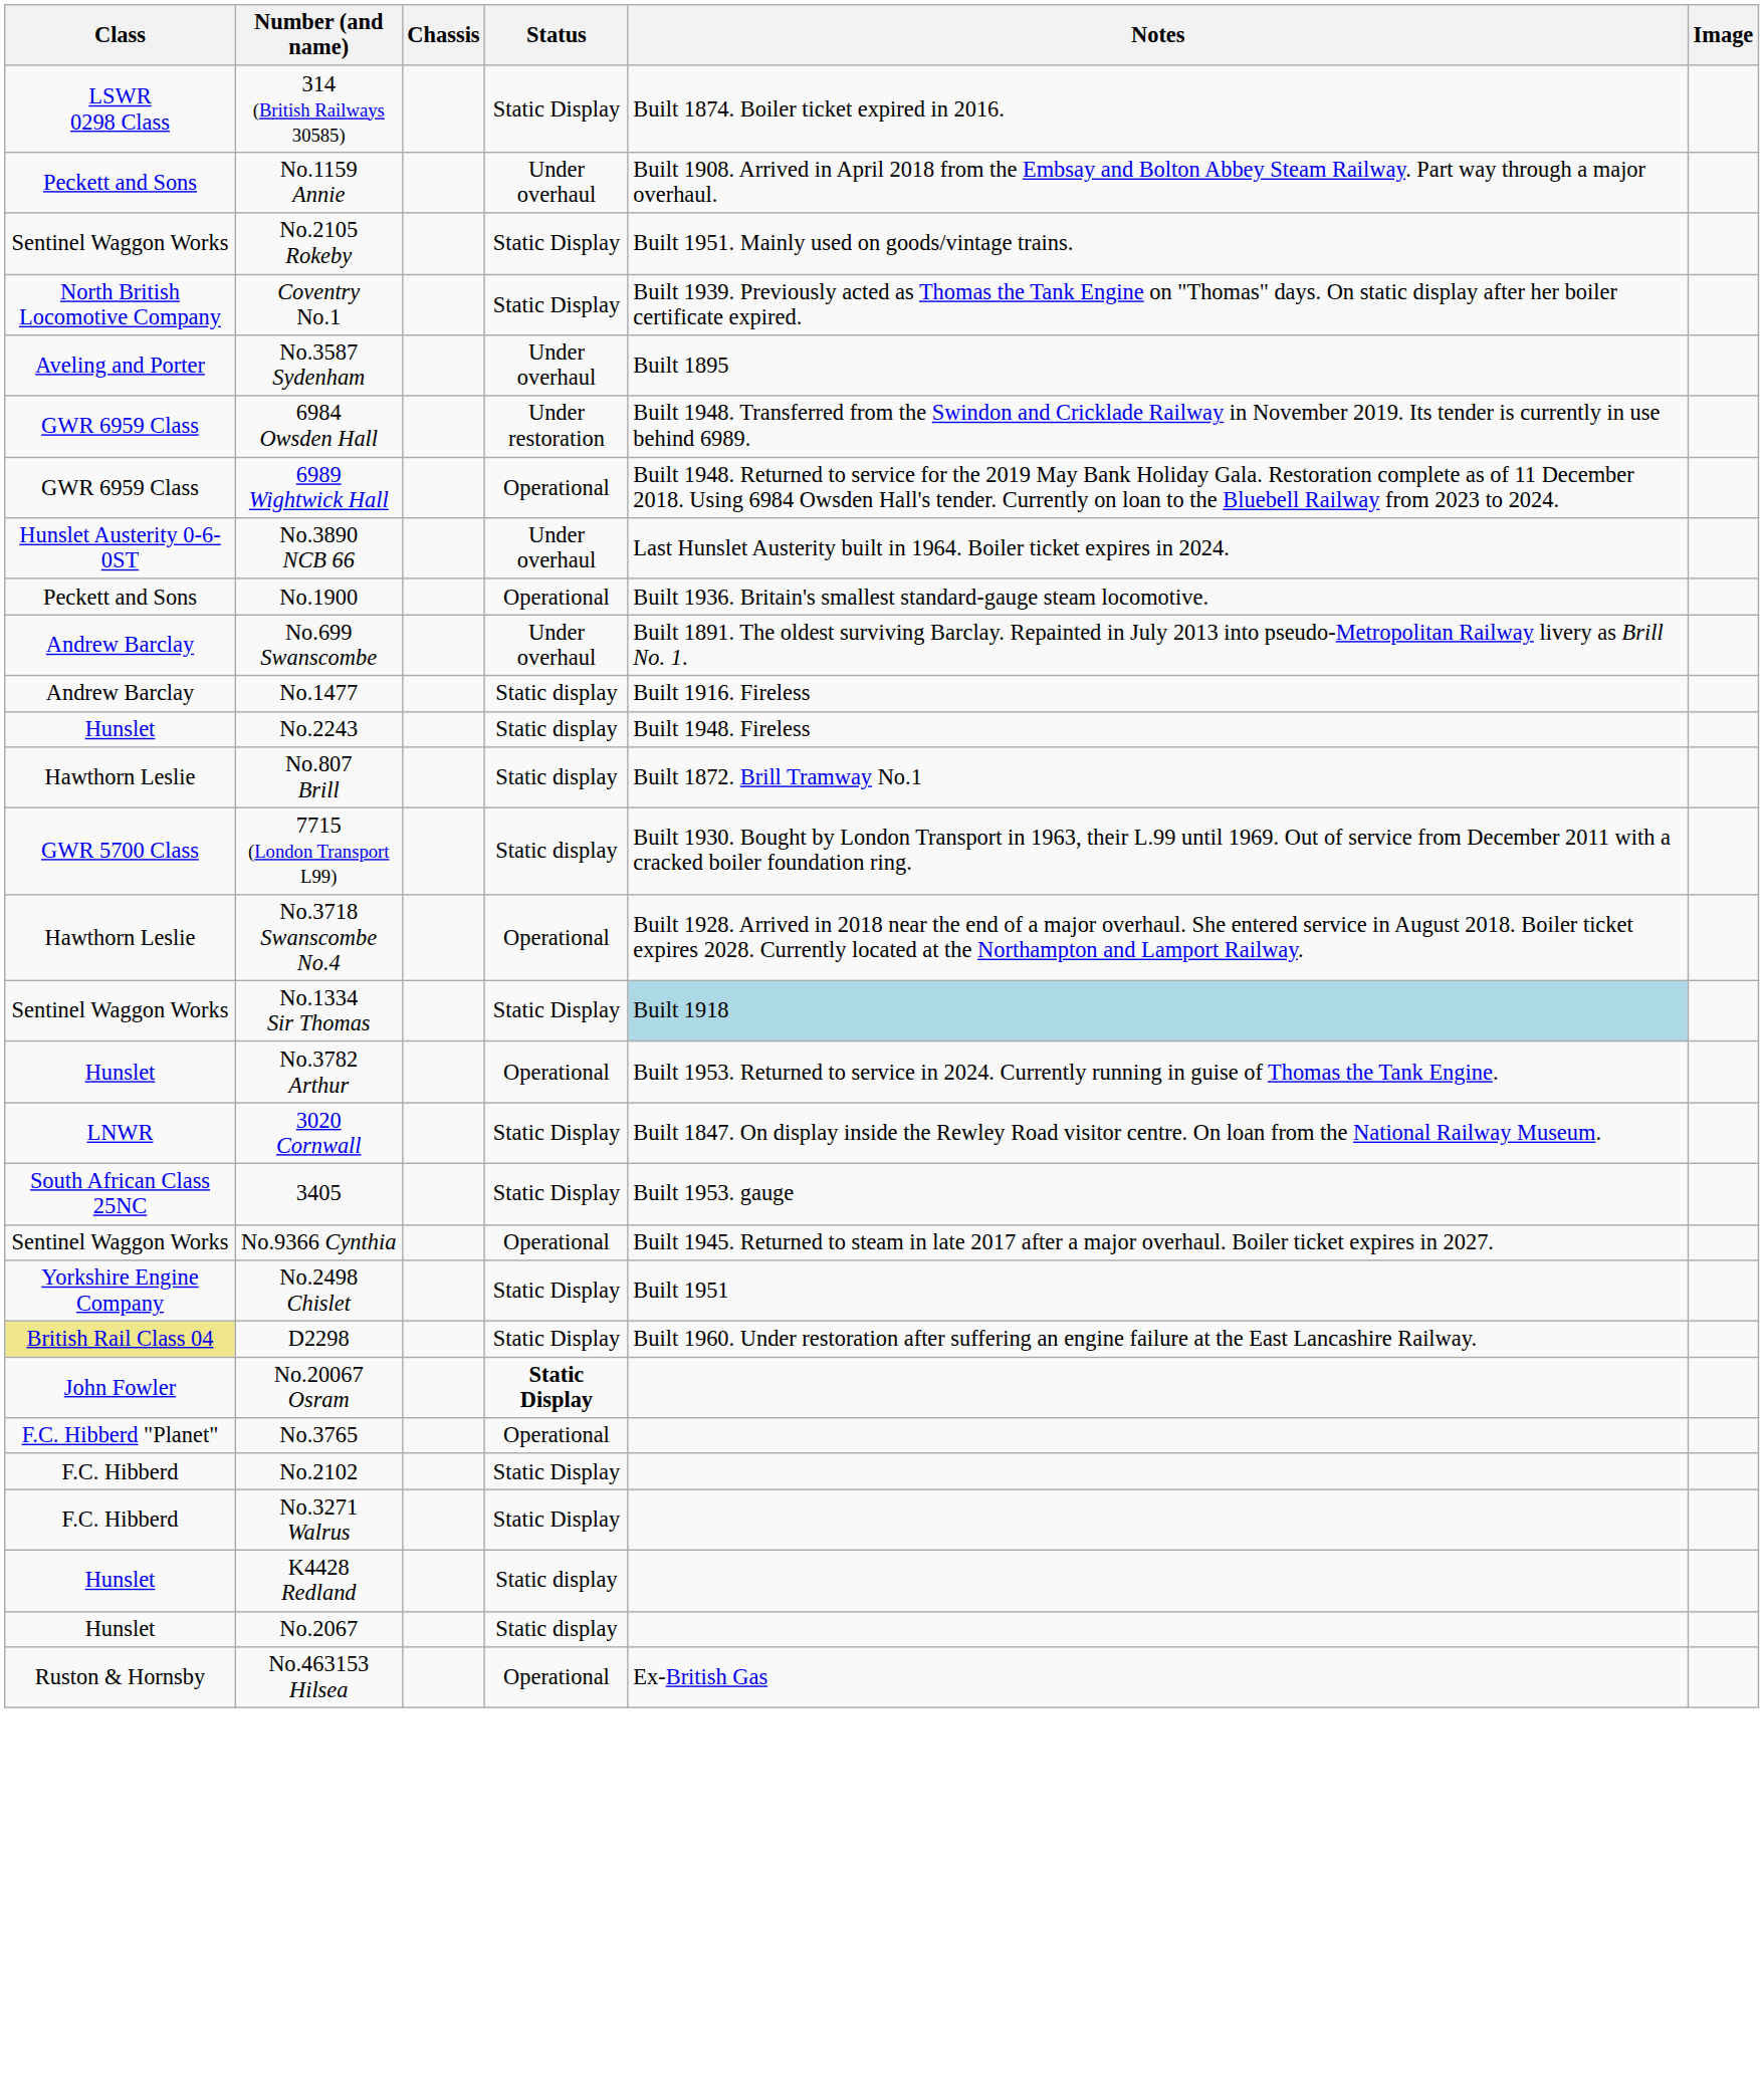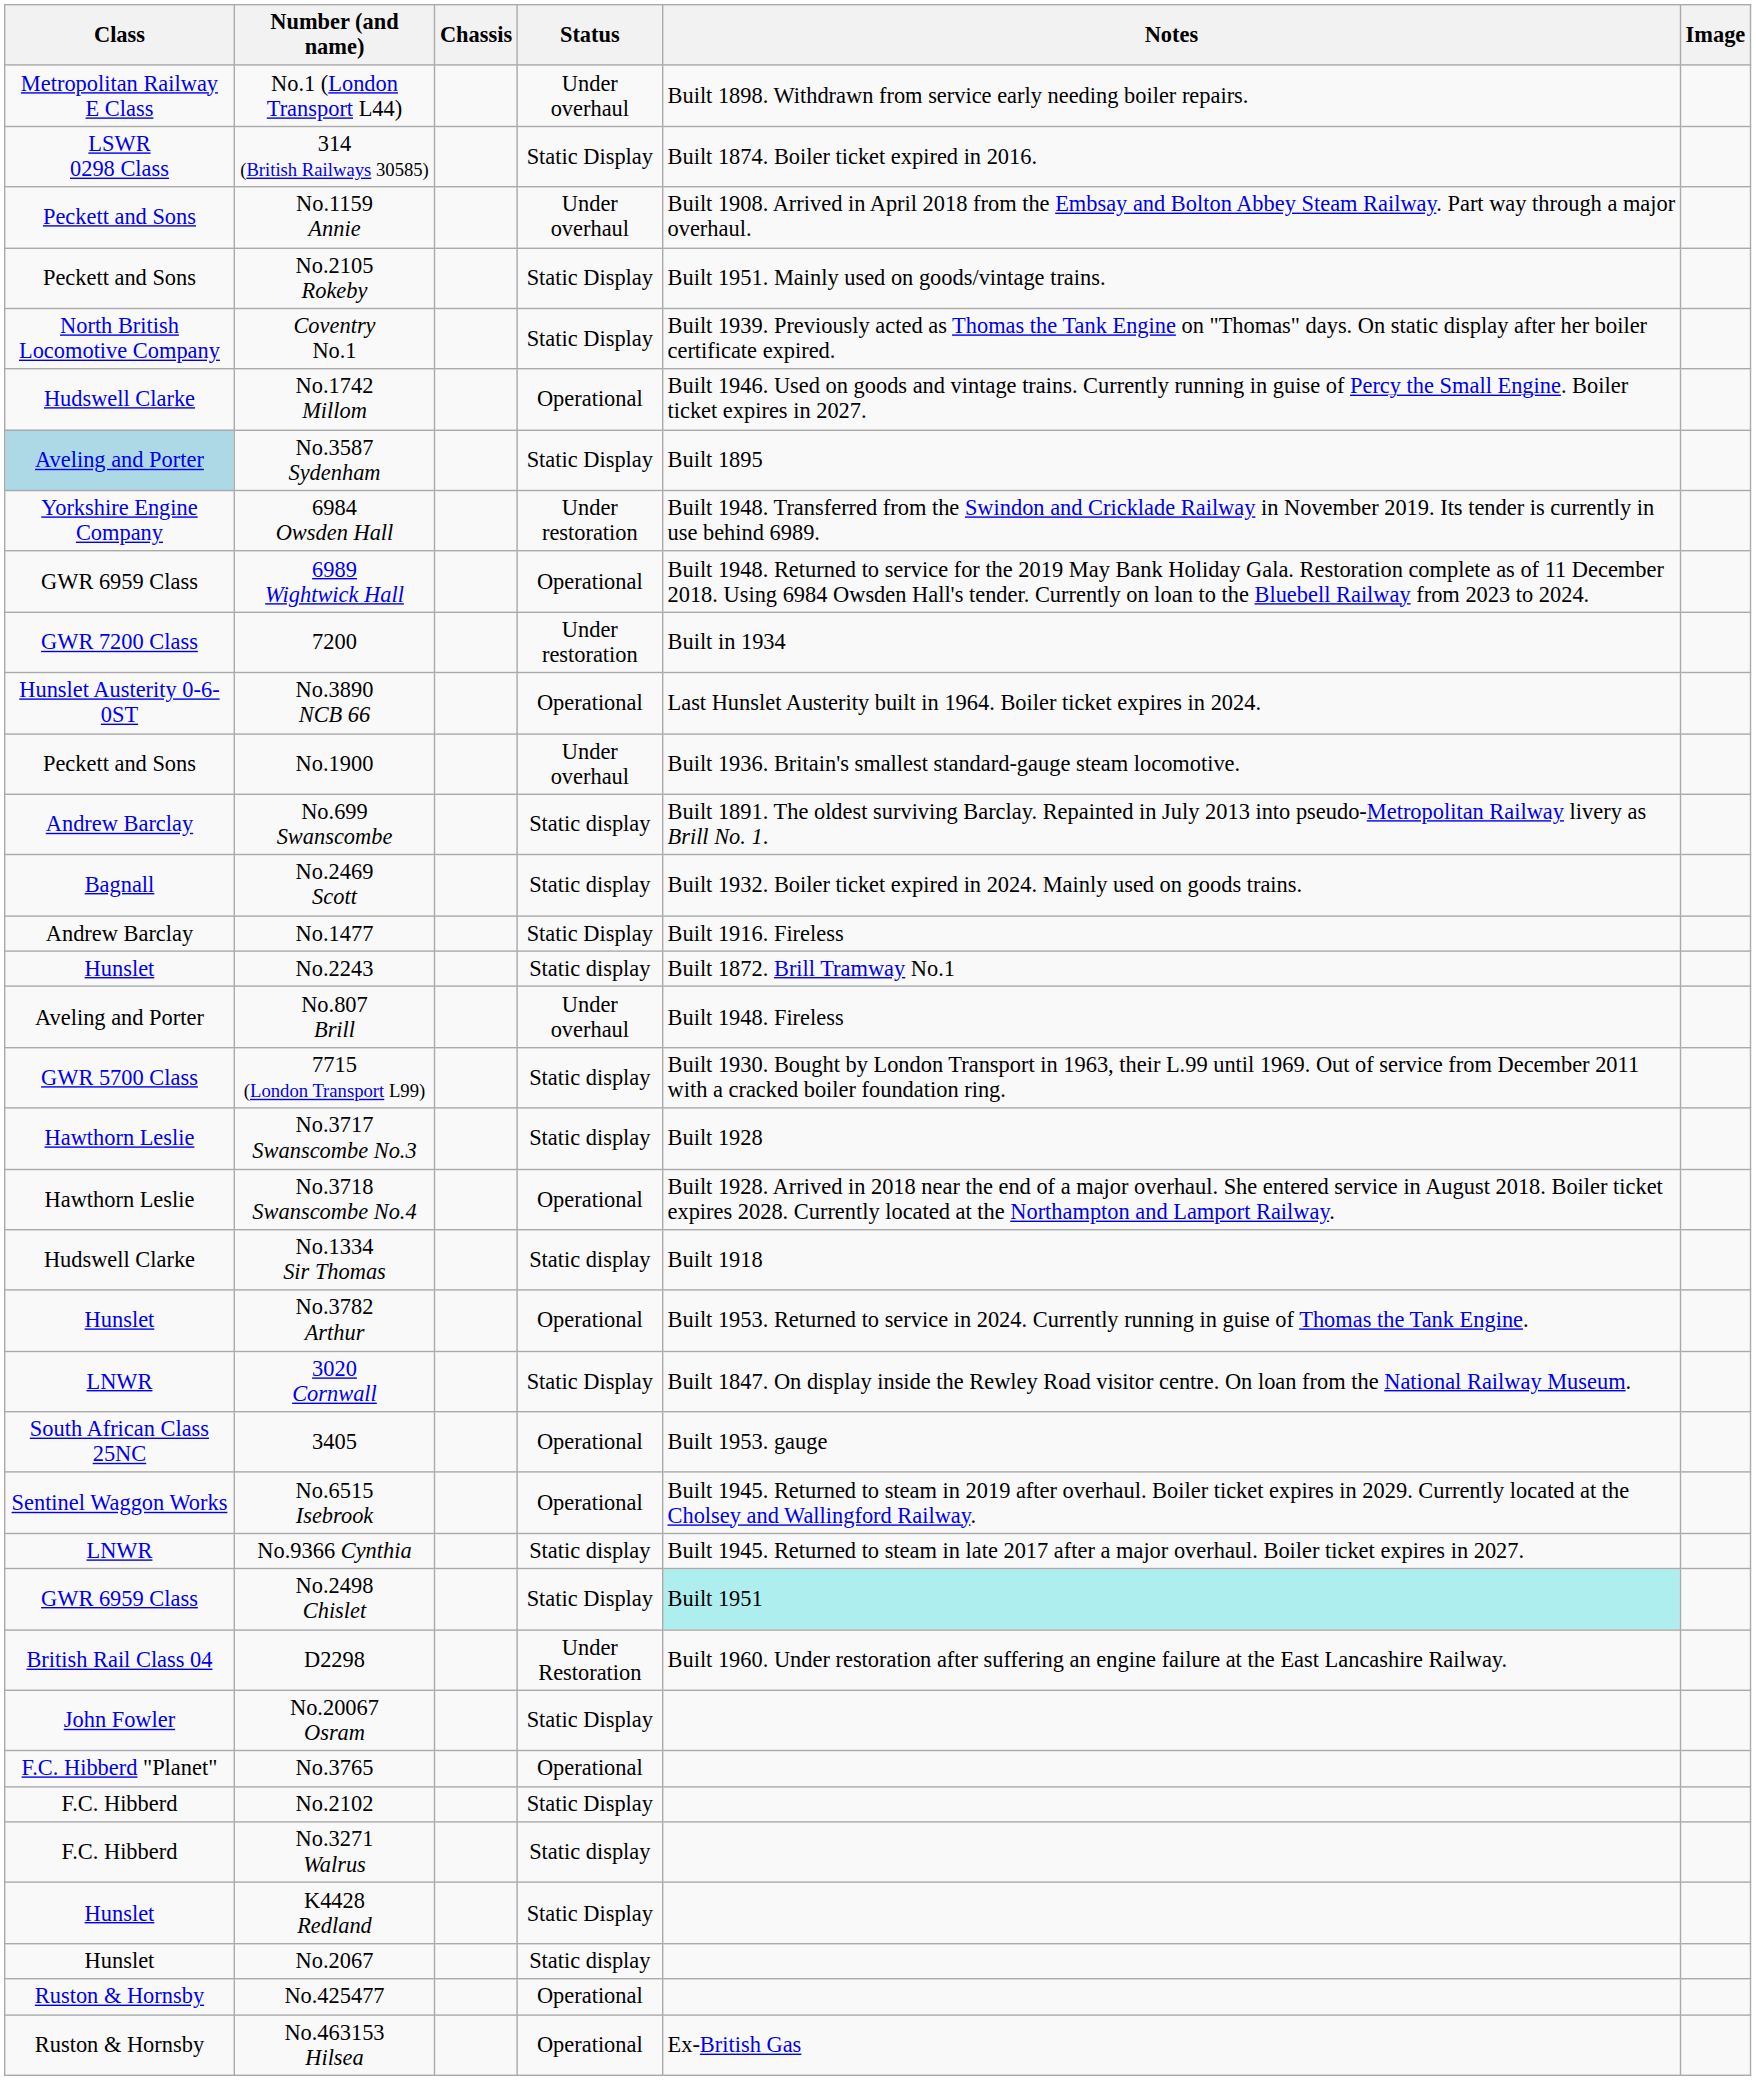+ row: Metropolitan Railway E Class | No.1 (London Transport L44) | Under overhaul | Built 1898. Withdrawn from service early needing boiler repairs.
No.2105 Rokeby | Class: Sentinel Waggon Works -> Peckett and Sons
+ row: Hudswell Clarke | No.1742 Millom | Operational | Built 1946. Used on goods and vintage trains. Currently running in guise of Percy the Small Engine. Boiler ticket expires in 2027.
No.3587 Sydenham | Class: no background -> lightblue background
No.3587 Sydenham | Status: Under overhaul -> Static Display
6984 Owsden Hall | Class: GWR 6959 Class -> Yorkshire Engine Company
+ row: GWR 7200 Class | 7200 | Under restoration | Built in 1934
No.3890 NCB 66 | Status: Under overhaul -> Operational
No.1900 | Status: Operational -> Under overhaul
No.699 Swanscombe | Status: Under overhaul -> Static display
+ row: Bagnall | No.2469 Scott | Static display | Built 1932. Boiler ticket expired in 2024. Mainly used on goods trains.
No.1477 | Status: Static display -> Static Display
No.2243 | Notes: Built 1948. Fireless -> Built 1872. Brill Tramway No.1
No.807 Brill | Class: Hawthorn Leslie -> Aveling and Porter
No.807 Brill | Status: Static display -> Under overhaul
No.807 Brill | Notes: Built 1872. Brill Tramway No.1 -> Built 1948. Fireless
+ row: Hawthorn Leslie | No.3717 Swanscombe No.3 | Static display | Built 1928
No.1334 Sir Thomas | Class: Sentinel Waggon Works -> Hudswell Clarke
No.1334 Sir Thomas | Status: Static Display -> Static display
No.1334 Sir Thomas | Notes: lightblue background -> no background
3405 | Status: Static Display -> Operational
+ row: Sentinel Waggon Works | No.6515 Isebrook | Operational | Built 1945. Returned to steam in 2019 after overhaul. Boiler ticket expires in 2029. Currently located at the Cholsey and Wallingford Railway.
No.9366 Cynthia | Class: Sentinel Waggon Works -> LNWR
No.9366 Cynthia | Status: Operational -> Static display
No.2498 Chislet | Class: Yorkshire Engine Company -> GWR 6959 Class
No.2498 Chislet | Notes: no background -> paleturquoise background
D2298 | Class: khaki background -> no background
D2298 | Status: Static Display -> Under Restoration
No.20067 Osram | Status: bold -> normal
No.3271 Walrus | Status: Static Display -> Static display
K4428 Redland | Status: Static display -> Static Display
+ row: Ruston & Hornsby | No.425477 | Operational
